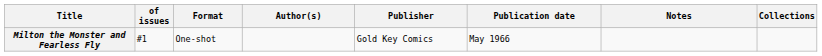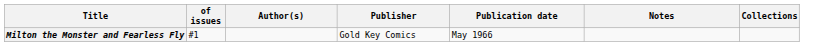- column: Format | One-shot
